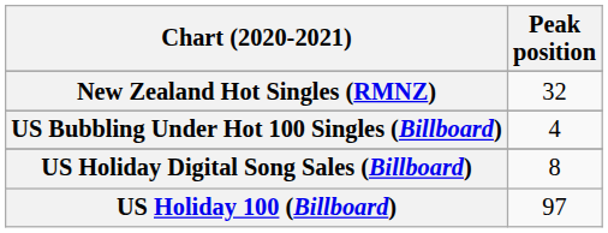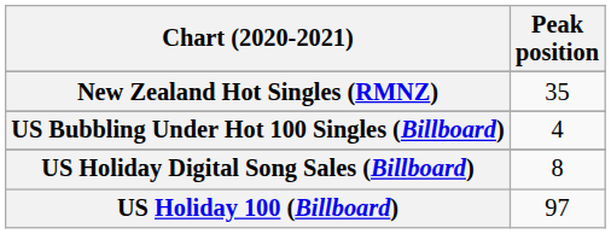New Zealand Hot Singles (RMNZ) | Peak position: 32 -> 35
